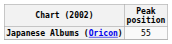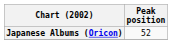Japanese Albums (Oricon) | Peak position: 55 -> 52
